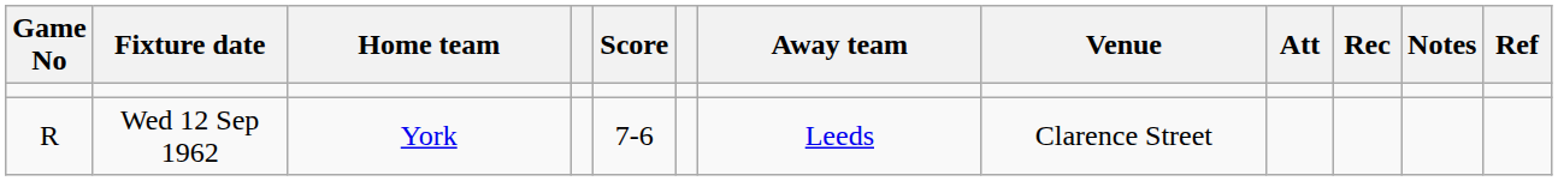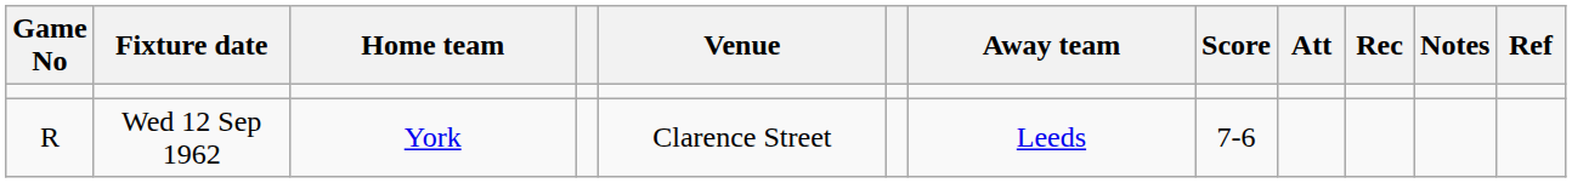columns swapped: Score <-> Venue
